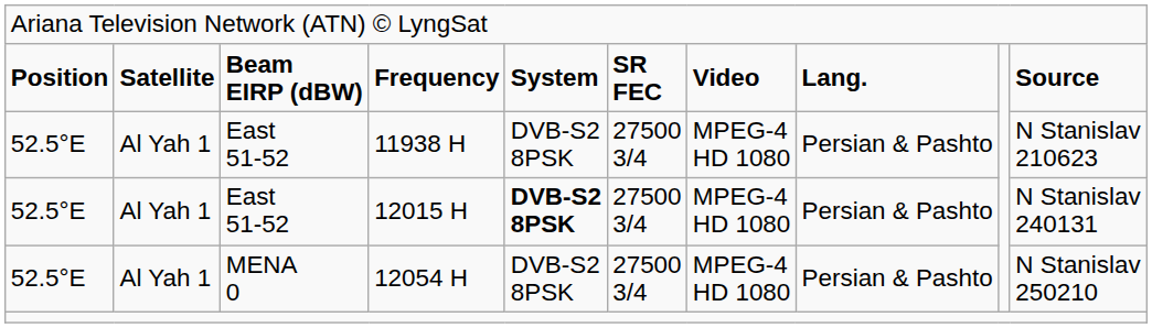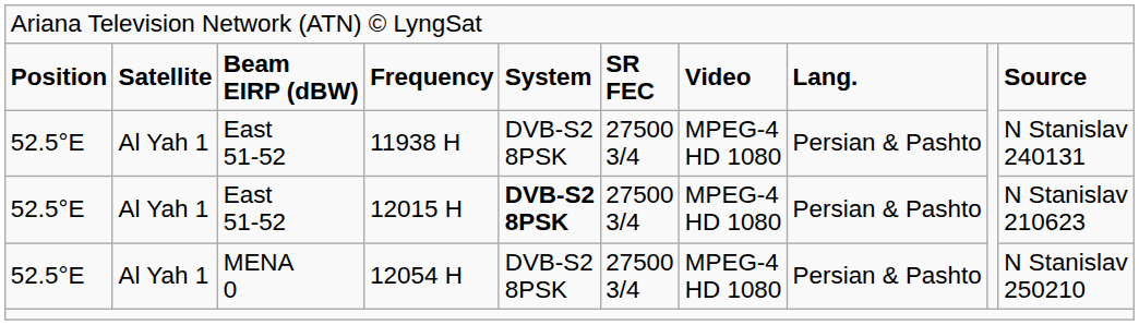11938 H | column 10: N Stanislav 210623 -> N Stanislav 240131
12015 H | column 10: N Stanislav 240131 -> N Stanislav 210623
